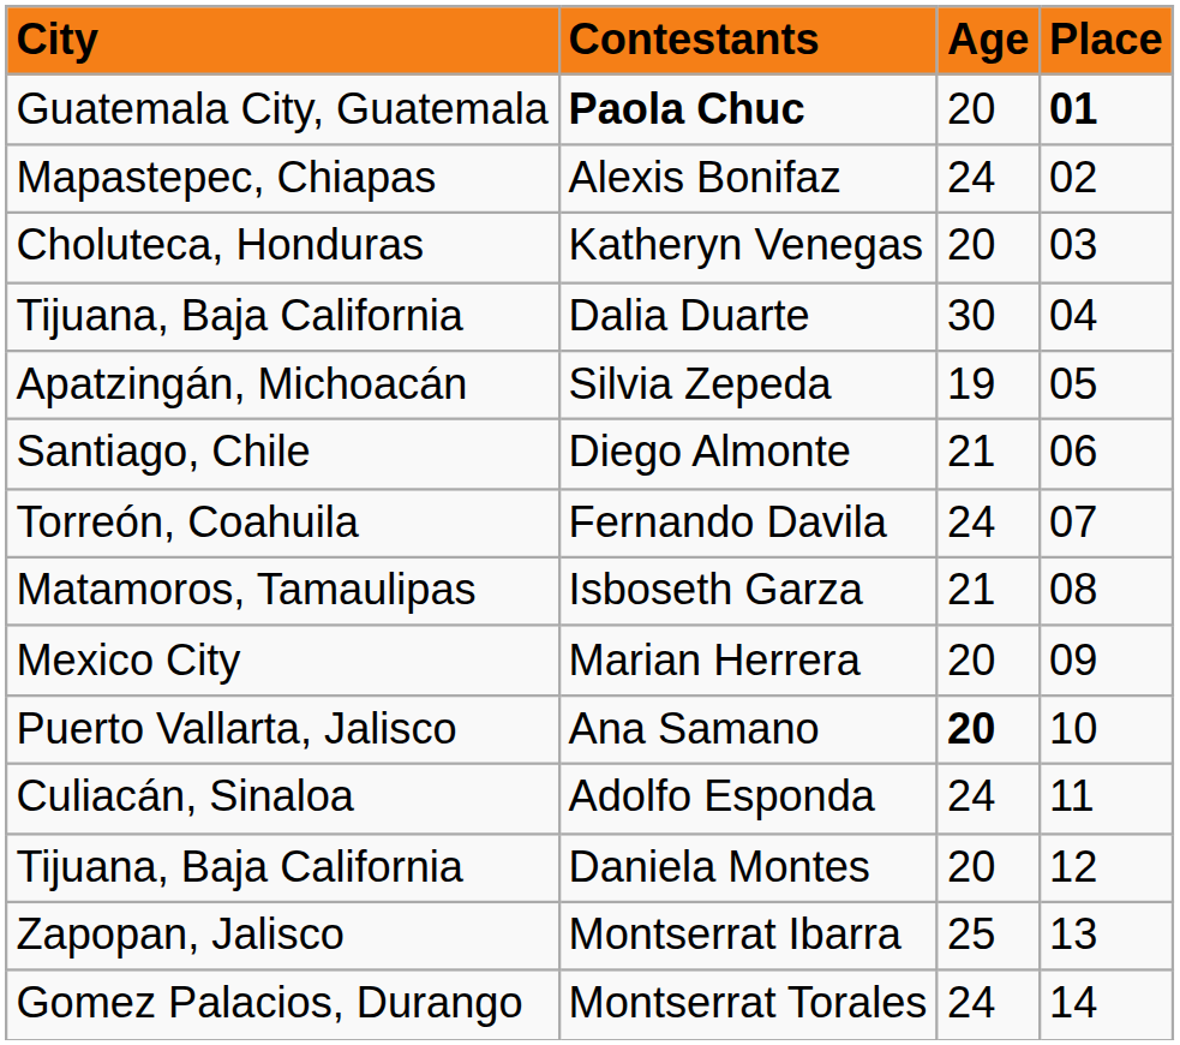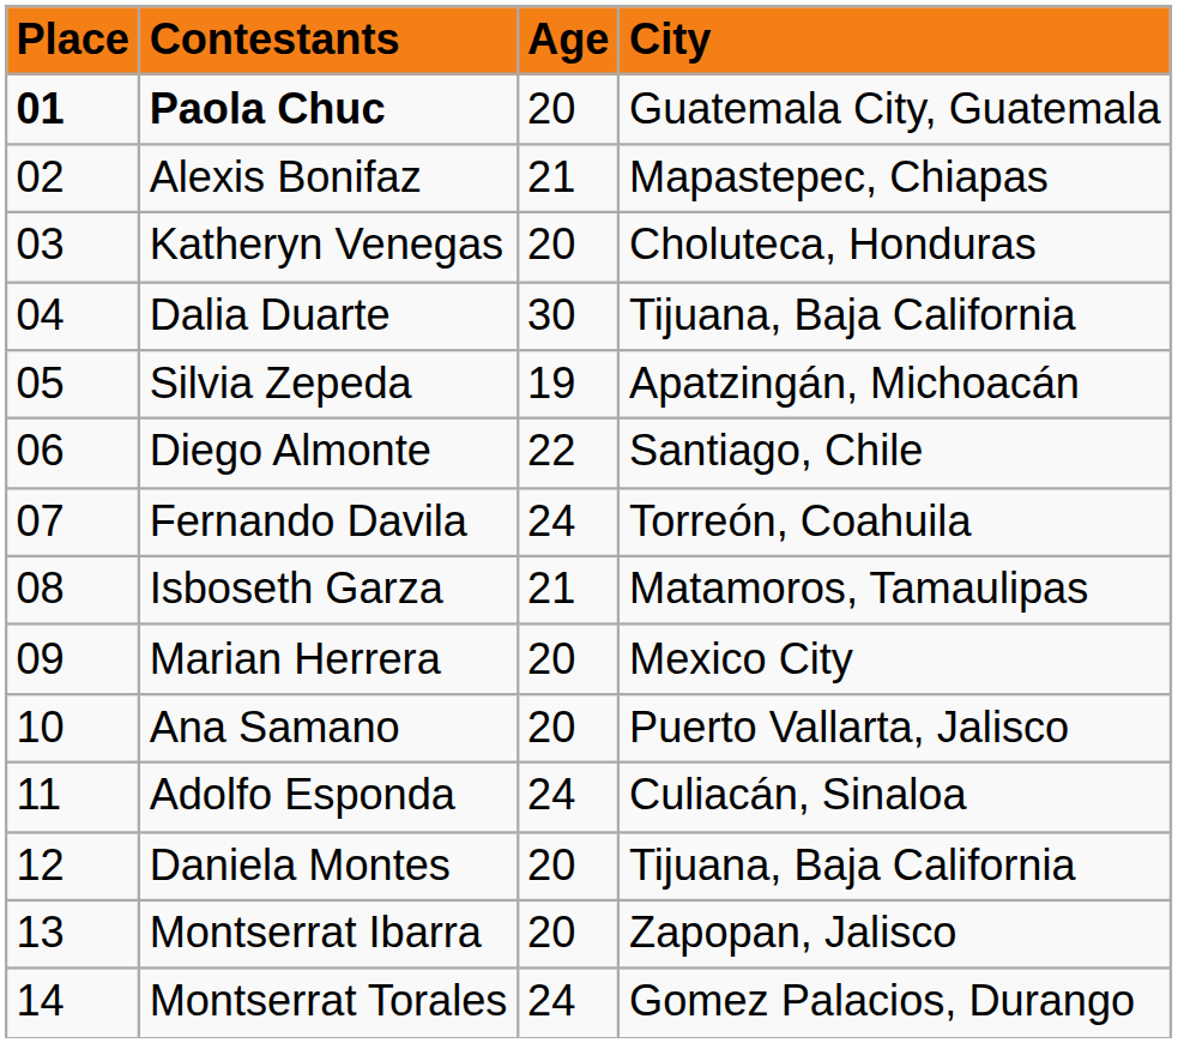columns swapped: Place <-> City
Alexis Bonifaz | Age: 24 -> 21
Diego Almonte | Age: 21 -> 22
Ana Samano | Age: bold -> normal
Montserrat Ibarra | Age: 25 -> 20
